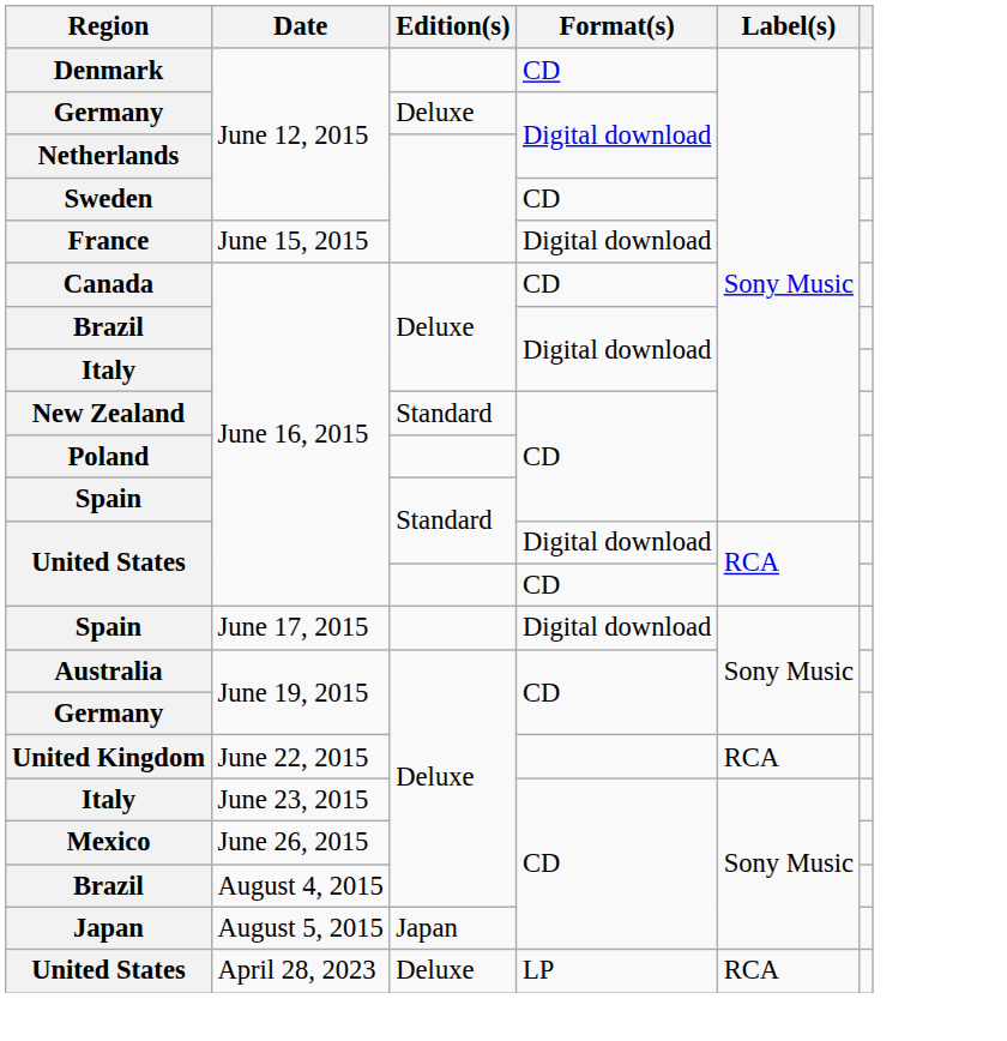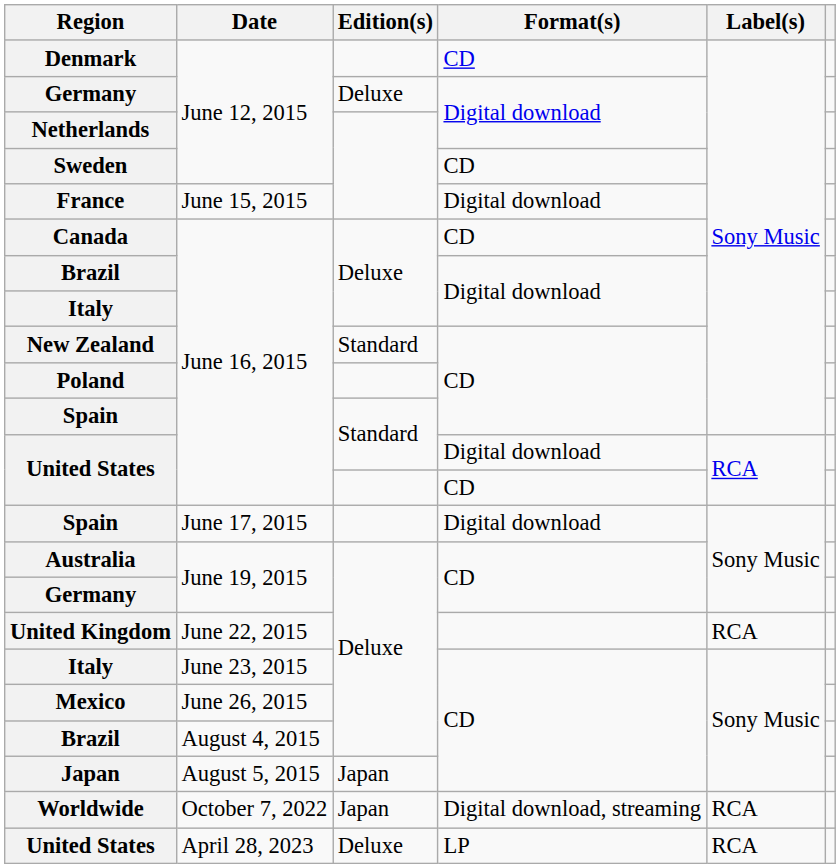+ row: Worldwide | October 7, 2022 | Japan | Digital download, streaming | RCA
